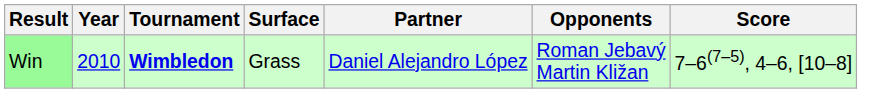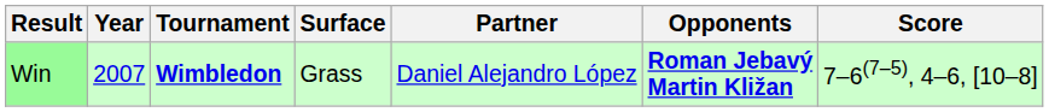Win | Year: 2010 -> 2007
Win | Opponents: normal -> bold
